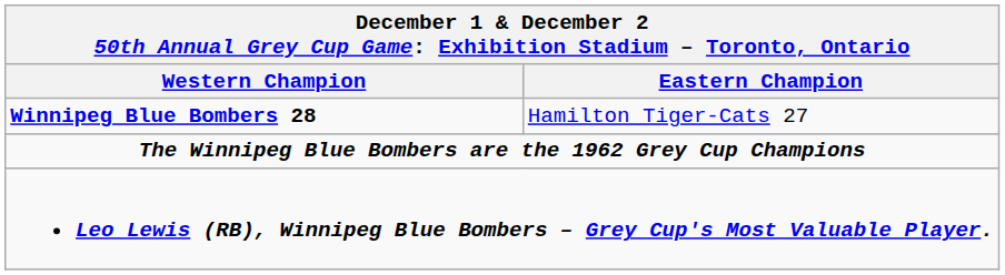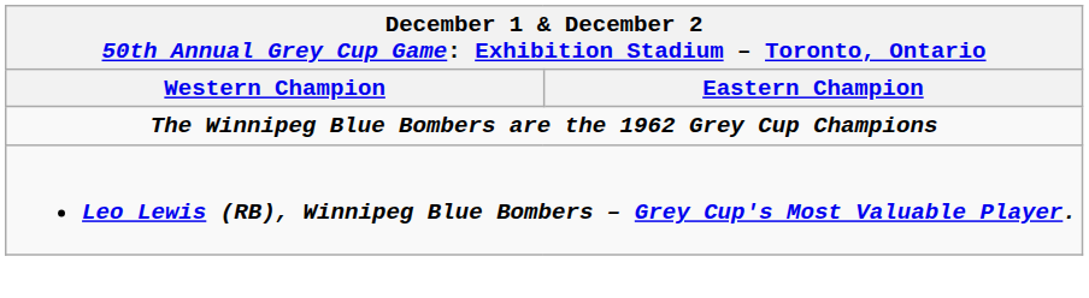- row: Winnipeg Blue Bombers 28 | Hamilton Tiger-Cats 27
